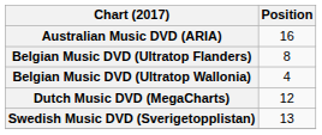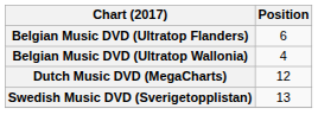- row: Australian Music DVD (ARIA) | 16
Belgian Music DVD (Ultratop Flanders) | Position: 8 -> 6
